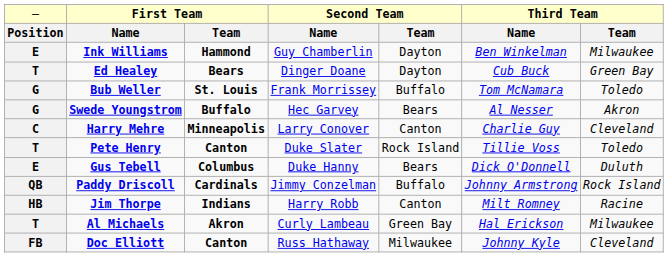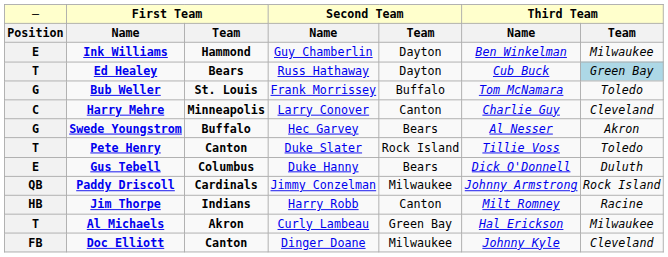Ed Healey | column 4: Dinger Doane -> Russ Hathaway
Ed Healey | column 7: no background -> lightblue background
rows swapped: Harry Mehre <-> Swede Youngstrom
Paddy Driscoll | column 5: Buffalo -> Milwaukee
Doc Elliott | column 4: Russ Hathaway -> Dinger Doane
